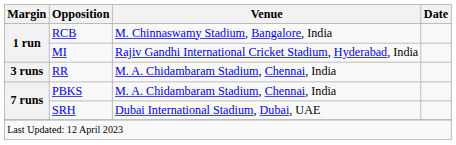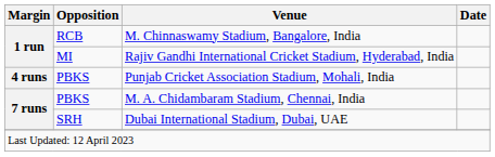- row: 3 runs | RR | M. A. Chidambaram Stadium, Chennai, India
+ row: 4 runs | PBKS | Punjab Cricket Association Stadium, Mohali, India
